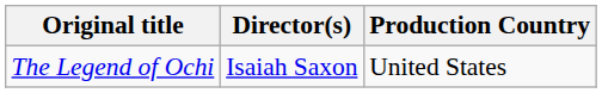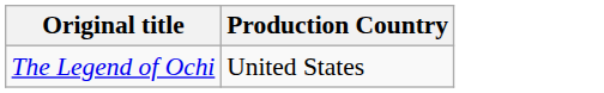- column: Director(s) | Isaiah Saxon
